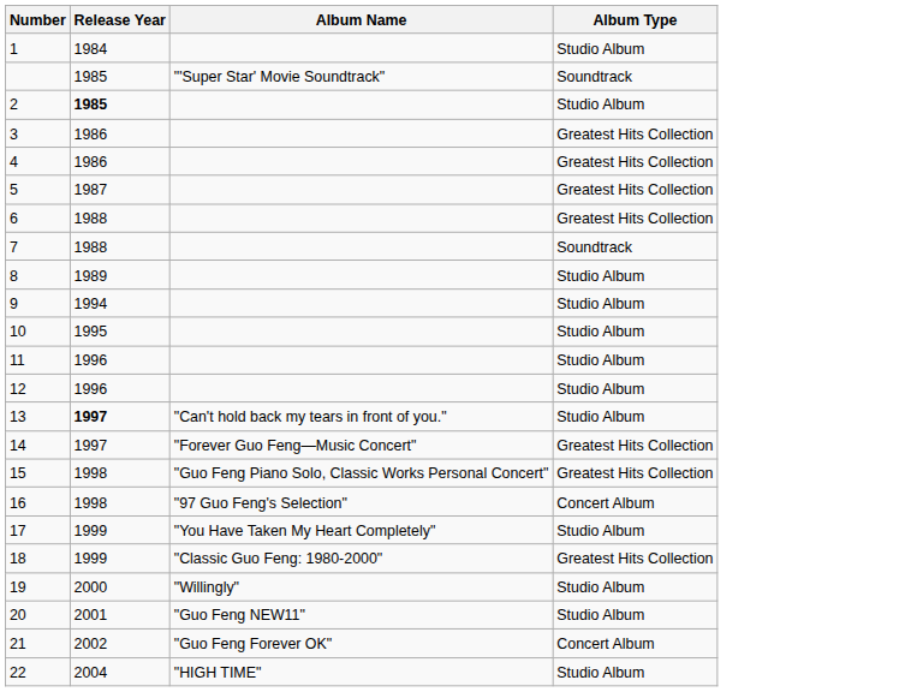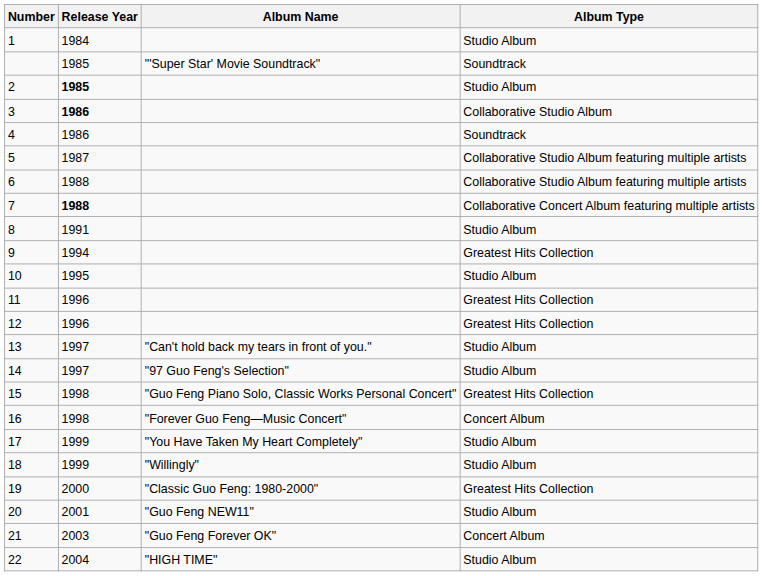3 | Release Year: normal -> bold
3 | Album Type: Greatest Hits Collection -> Collaborative Studio Album
4 | Album Type: Greatest Hits Collection -> Soundtrack
5 | Album Type: Greatest Hits Collection -> Collaborative Studio Album featuring multiple artists
6 | Album Type: Greatest Hits Collection -> Collaborative Studio Album featuring multiple artists
7 | Release Year: normal -> bold
7 | Album Type: Soundtrack -> Collaborative Concert Album featuring multiple artists
8 | Release Year: 1989 -> 1991
9 | Album Type: Studio Album -> Greatest Hits Collection
11 | Album Type: Studio Album -> Greatest Hits Collection
12 | Album Type: Studio Album -> Greatest Hits Collection
13 | Release Year: bold -> normal
14 | Album Name: "Forever Guo Feng—Music Concert" -> "97 Guo Feng's Selection"
14 | Album Type: Greatest Hits Collection -> Studio Album
16 | Album Name: "97 Guo Feng's Selection" -> "Forever Guo Feng—Music Concert"
18 | Album Name: "Classic Guo Feng: 1980-2000" -> "Willingly"
18 | Album Type: Greatest Hits Collection -> Studio Album
19 | Album Name: "Willingly" -> "Classic Guo Feng: 1980-2000"
19 | Album Type: Studio Album -> Greatest Hits Collection
21 | Release Year: 2002 -> 2003
